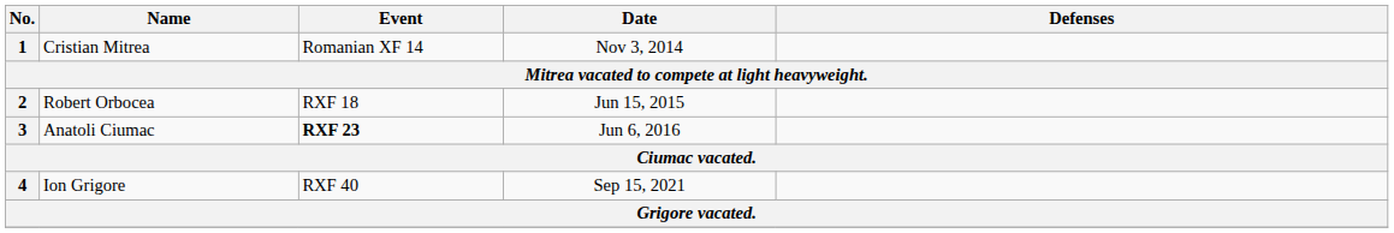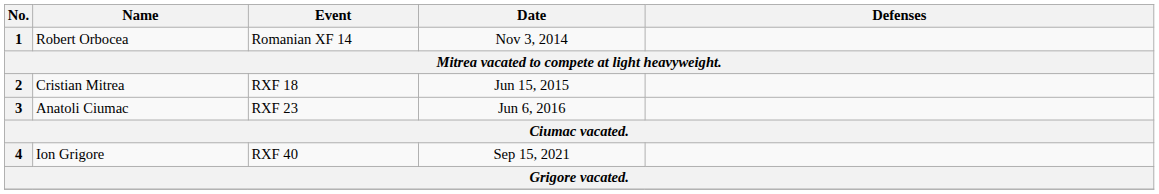1 | Name: Cristian Mitrea -> Robert Orbocea
2 | Name: Robert Orbocea -> Cristian Mitrea
3 | Event: bold -> normal
